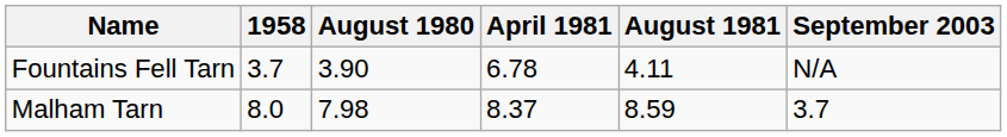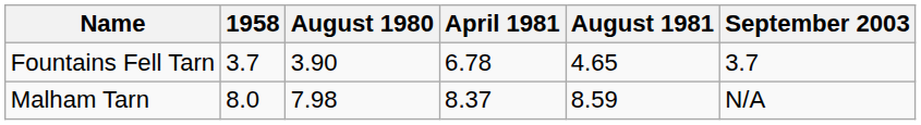Fountains Fell Tarn | August 1981: 4.11 -> 4.65
Fountains Fell Tarn | September 2003: N/A -> 3.7
Malham Tarn | September 2003: 3.7 -> N/A
